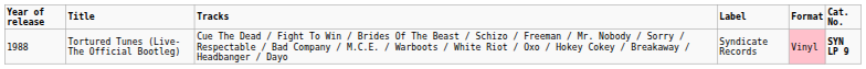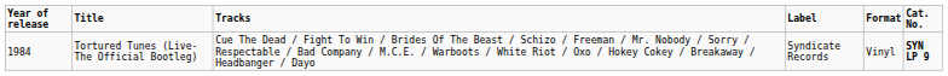Tortured Tunes (Live-The Official Bootleg) | Year of release: 1988 -> 1984
Tortured Tunes (Live-The Official Bootleg) | Format: pink background -> no background
